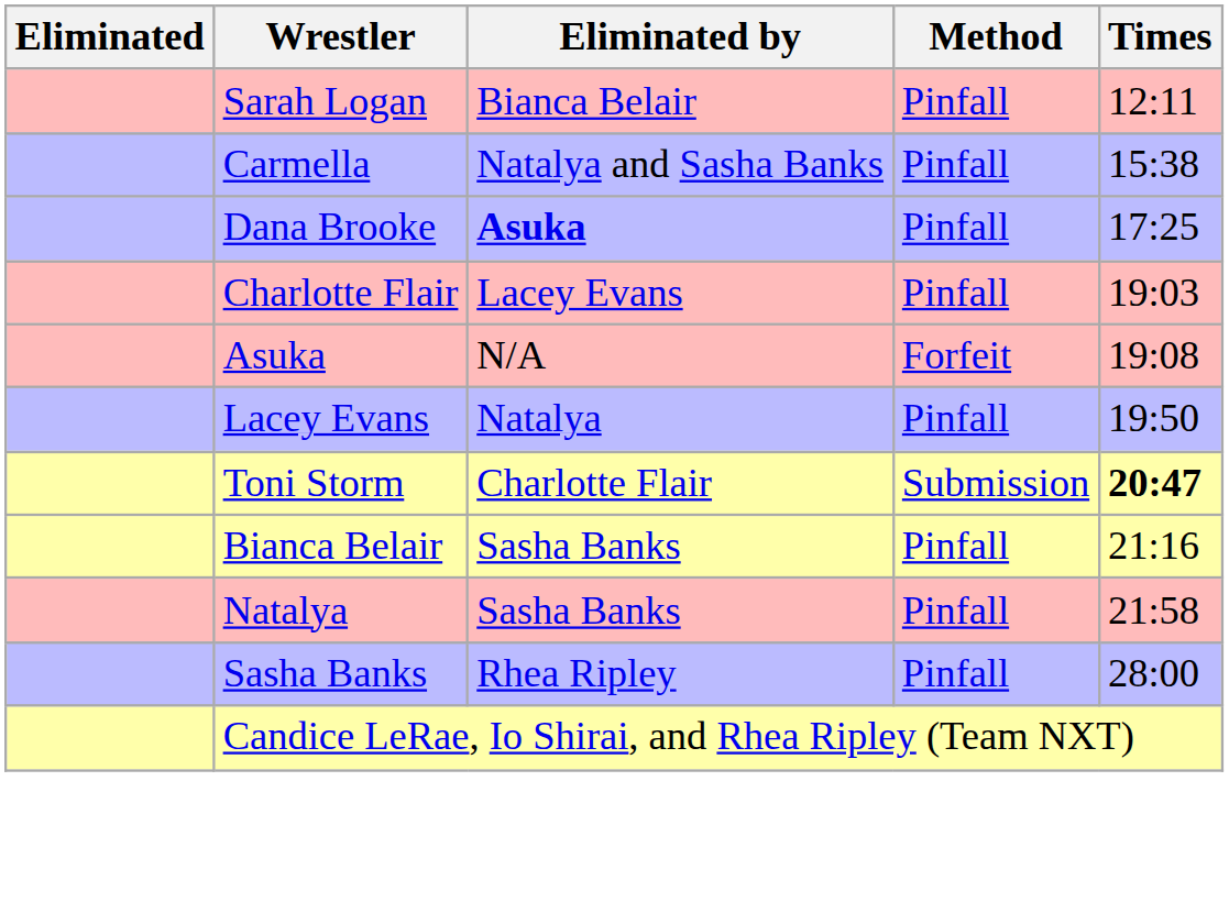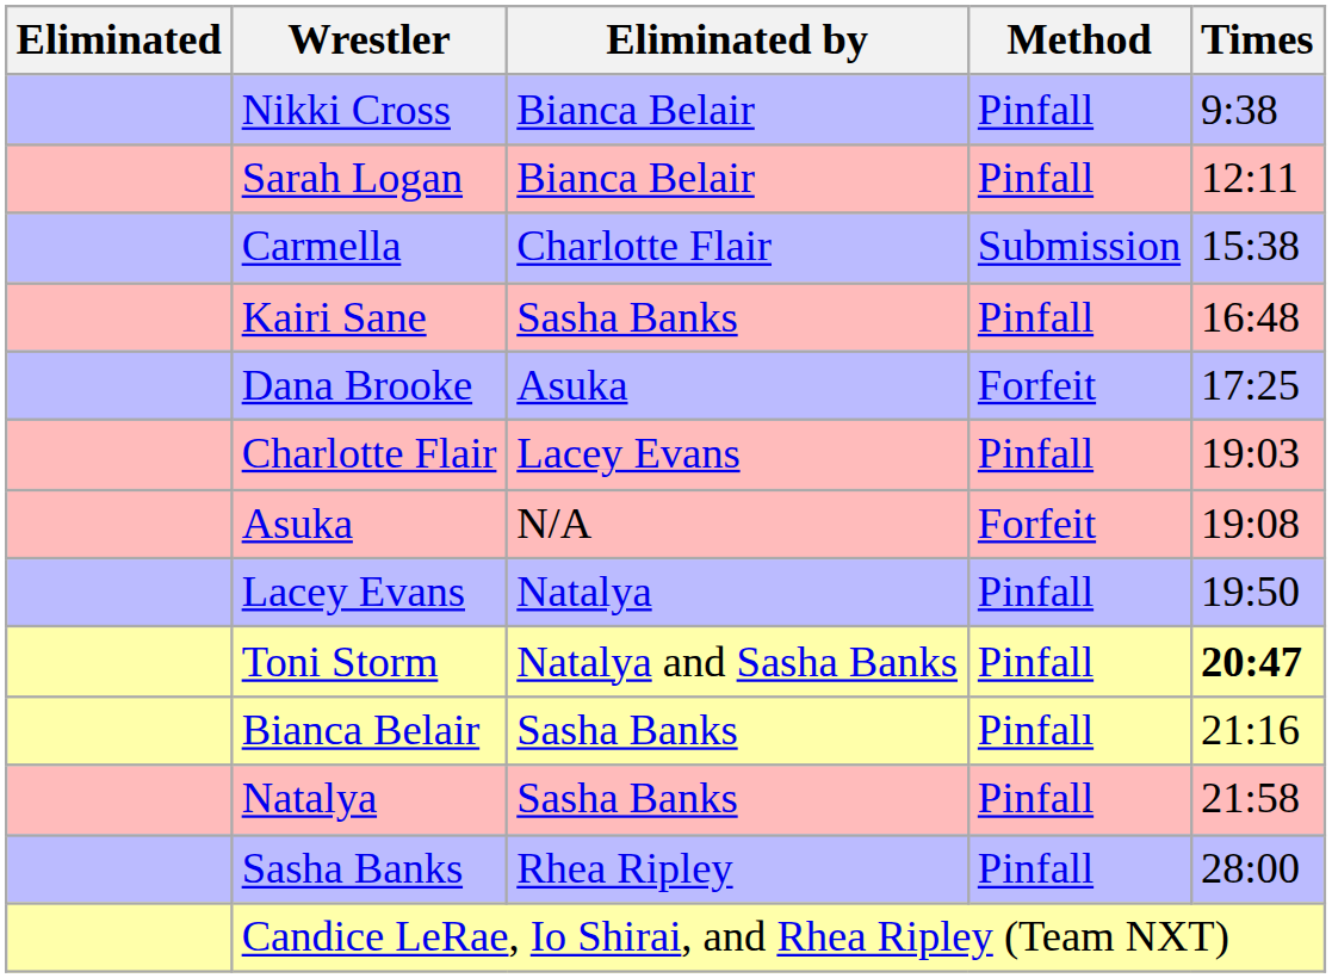+ row: Nikki Cross | Bianca Belair | Pinfall | 9:38
Carmella | Eliminated by: Natalya and Sasha Banks -> Charlotte Flair
Carmella | Method: Pinfall -> Submission
+ row: Kairi Sane | Sasha Banks | Pinfall | 16:48
Dana Brooke | Eliminated by: bold -> normal
Dana Brooke | Method: Pinfall -> Forfeit
Toni Storm | Eliminated by: Charlotte Flair -> Natalya and Sasha Banks
Toni Storm | Method: Submission -> Pinfall
